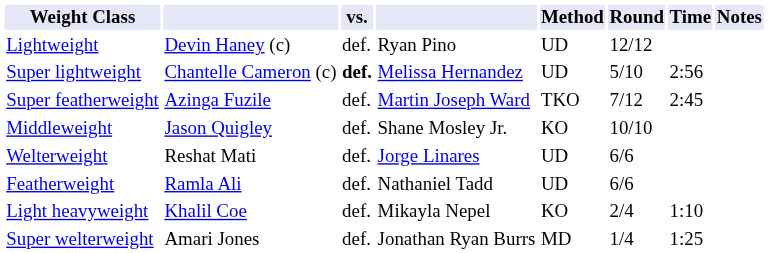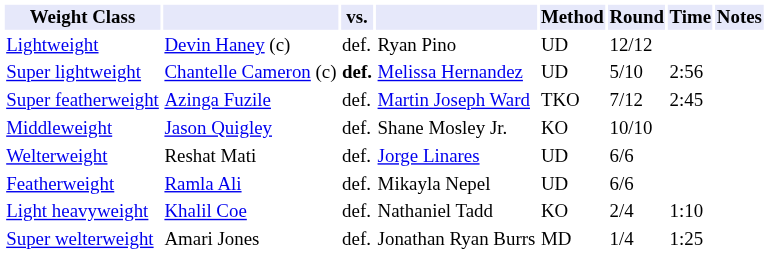Featherweight | column 4: Nathaniel Tadd -> Mikayla Nepel
Light heavyweight | column 4: Mikayla Nepel -> Nathaniel Tadd
